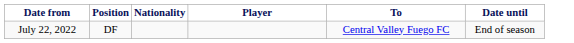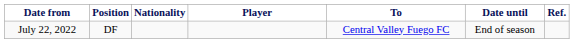+ column: Ref.
